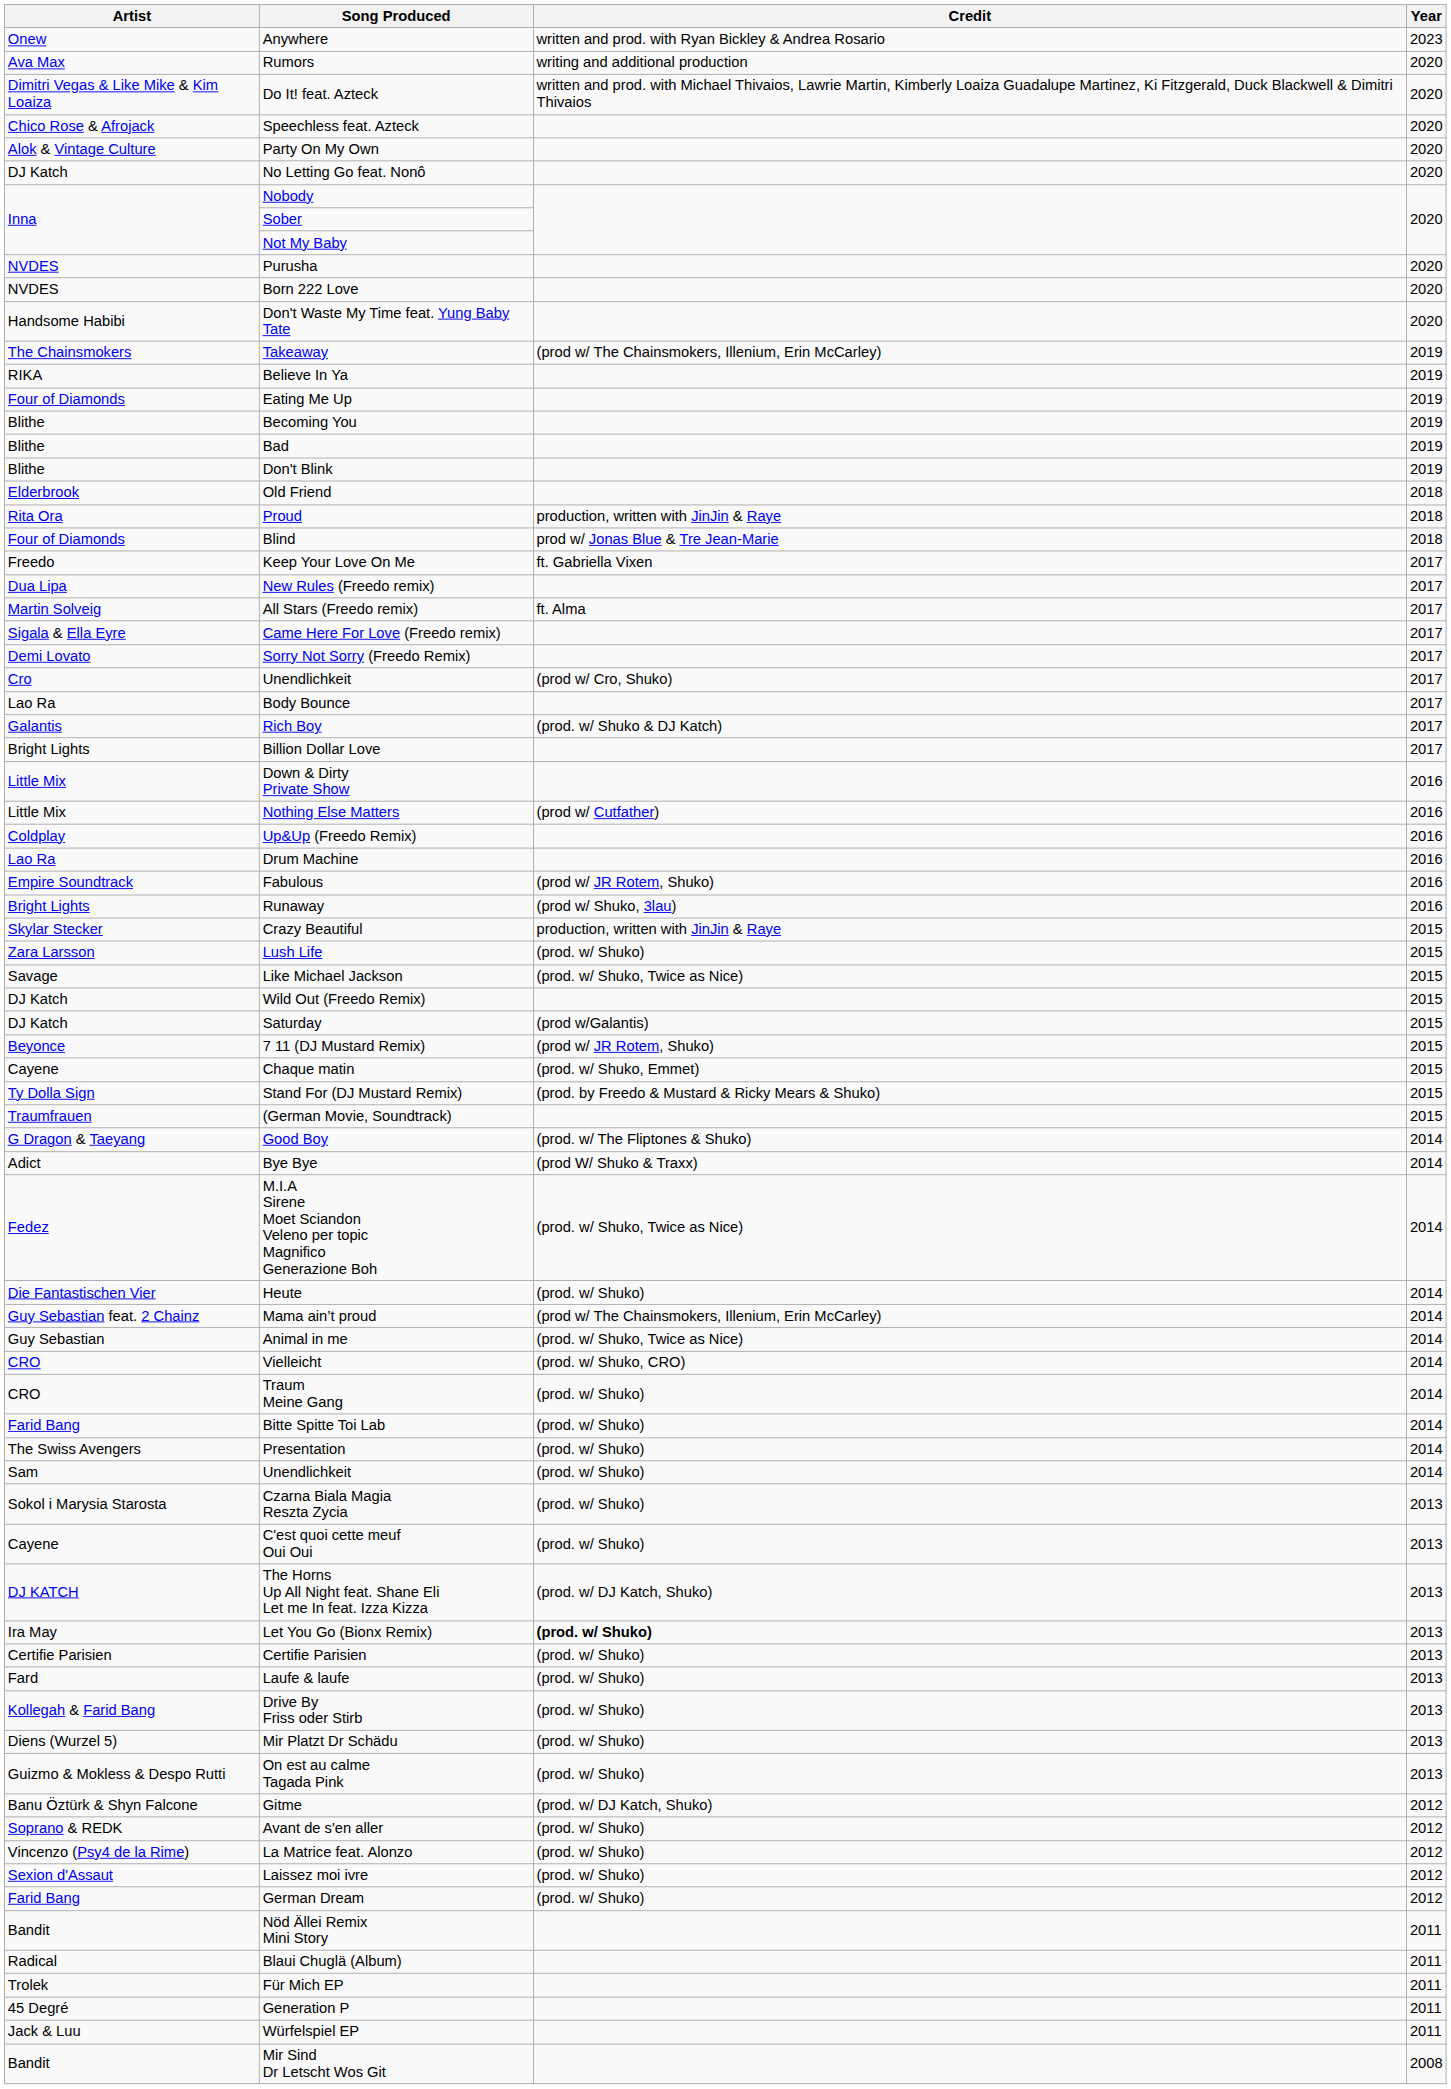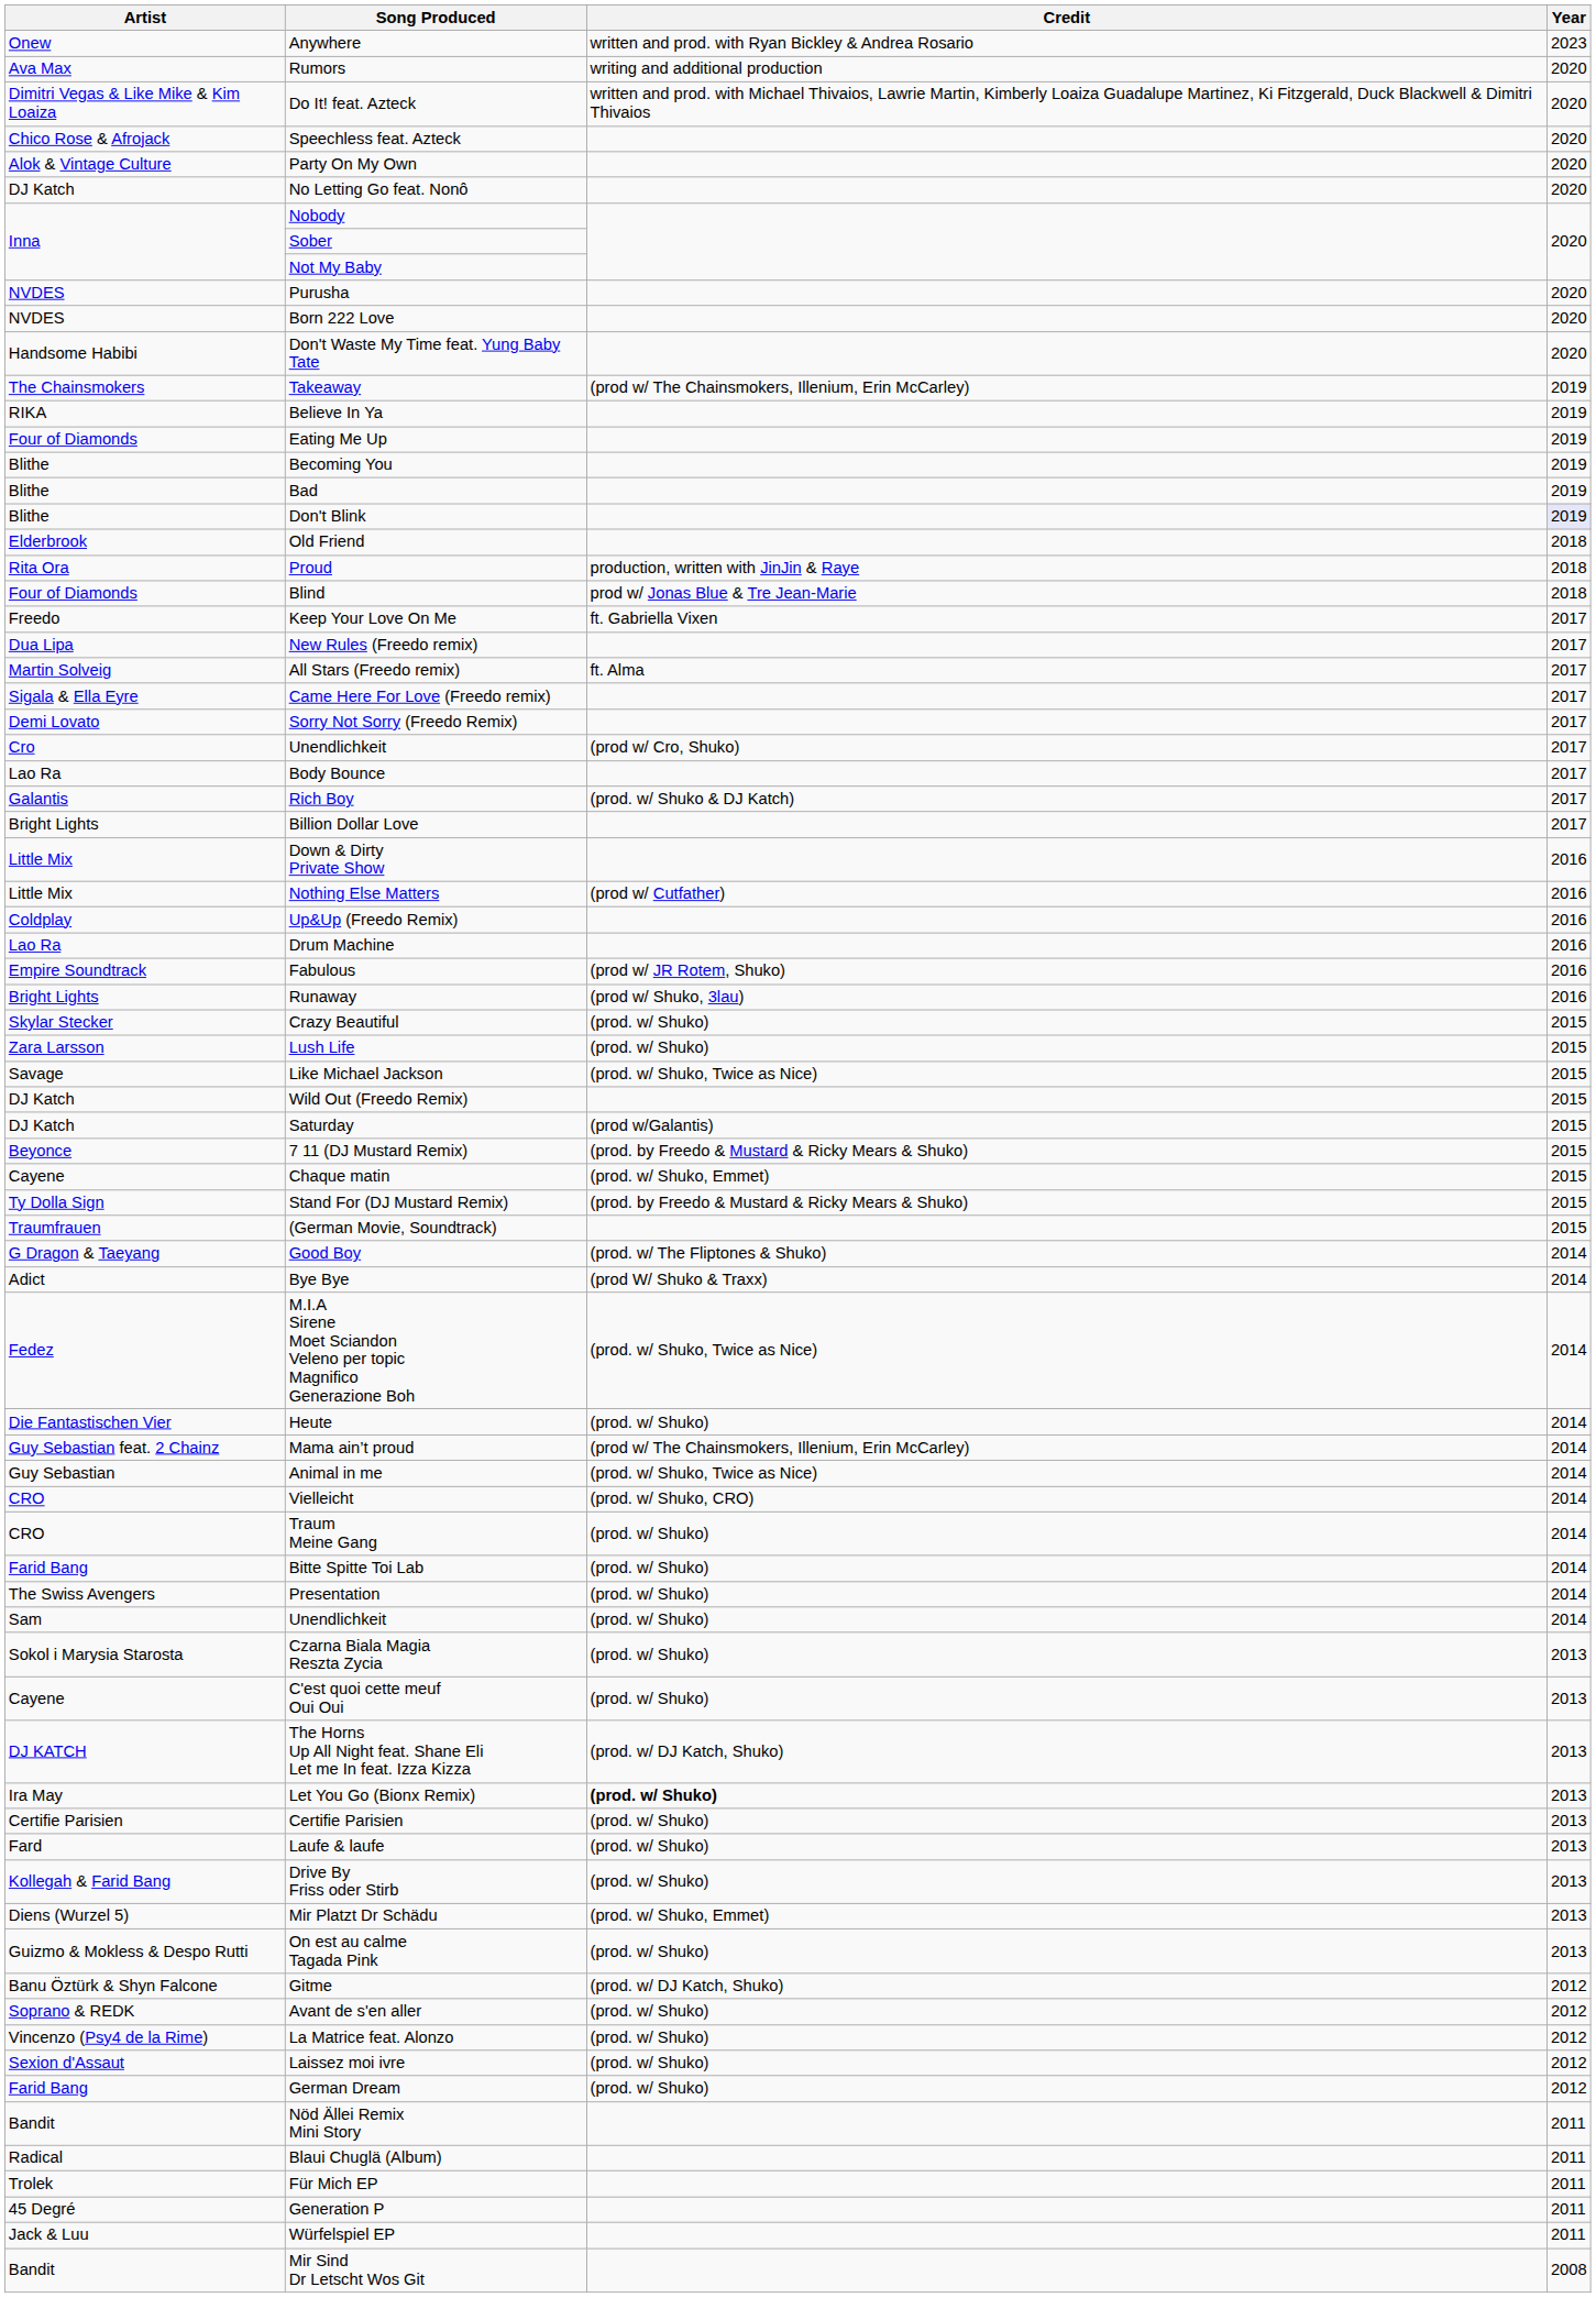Don't Blink | Year: no background -> lavender background
Crazy Beautiful | Credit: production, written with JinJin & Raye -> (prod. w/ Shuko)
7 11 (DJ Mustard Remix) | Credit: (prod w/ JR Rotem, Shuko) -> (prod. by Freedo & Mustard & Ricky Mears & Shuko)
Mir Platzt Dr Schädu | Credit: (prod. w/ Shuko) -> (prod. w/ Shuko, Emmet)
